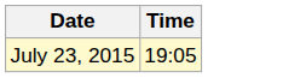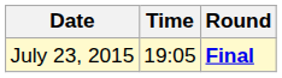+ column: Round | Final
